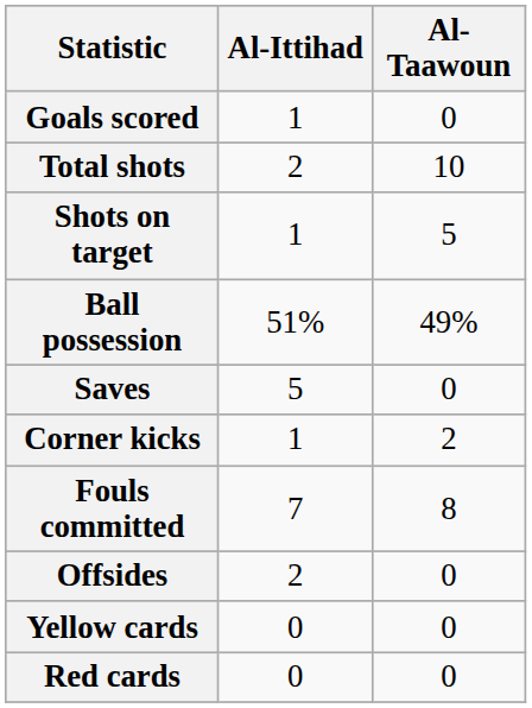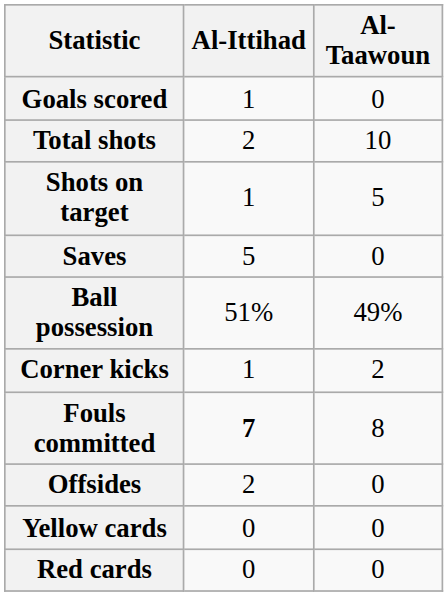rows swapped: Saves <-> Ball possession
Fouls committed | Al-Ittihad: normal -> bold
